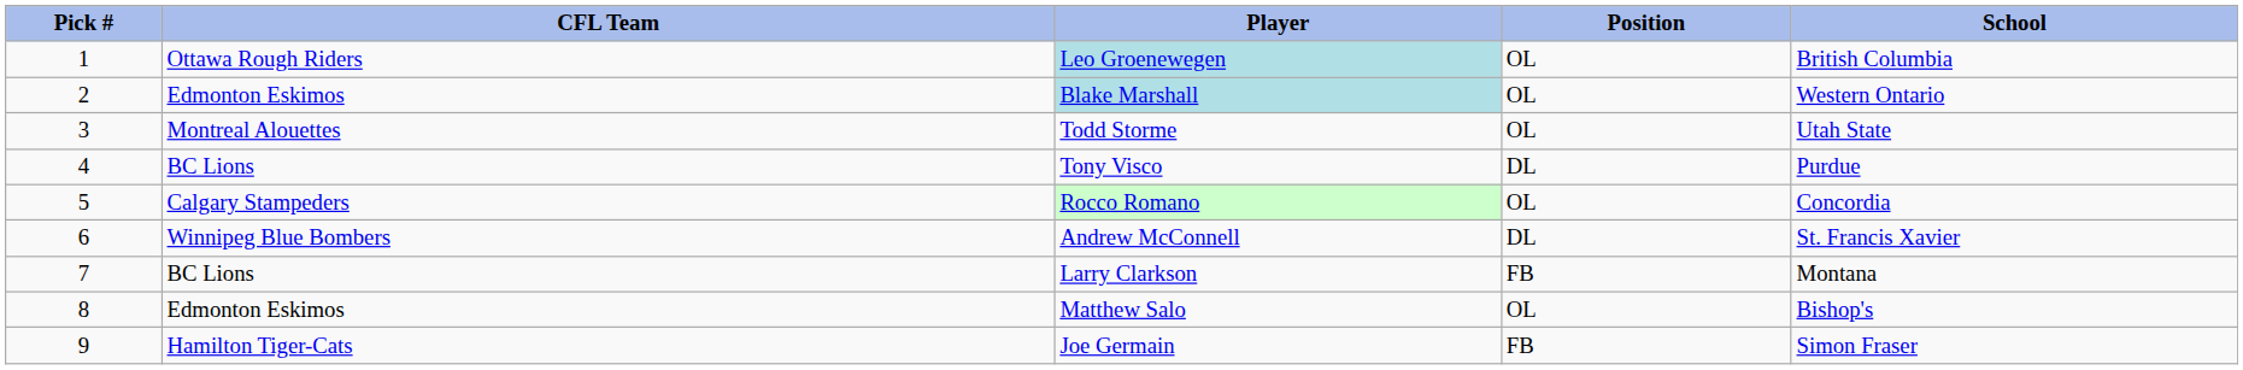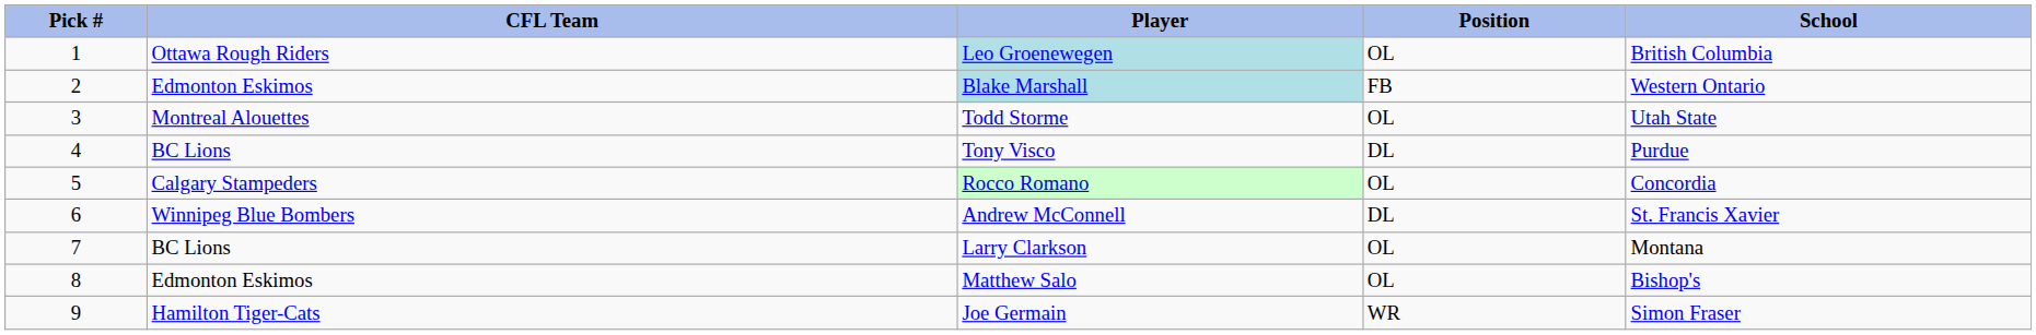Blake Marshall | Position: OL -> FB
Larry Clarkson | Position: FB -> OL
Joe Germain | Position: FB -> WR
